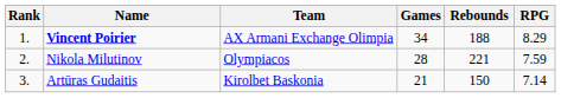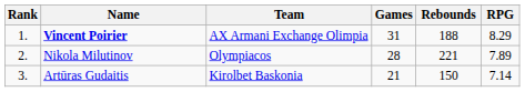Vincent Poirier | Games: 34 -> 31
Nikola Milutinov | RPG: 7.59 -> 7.89
